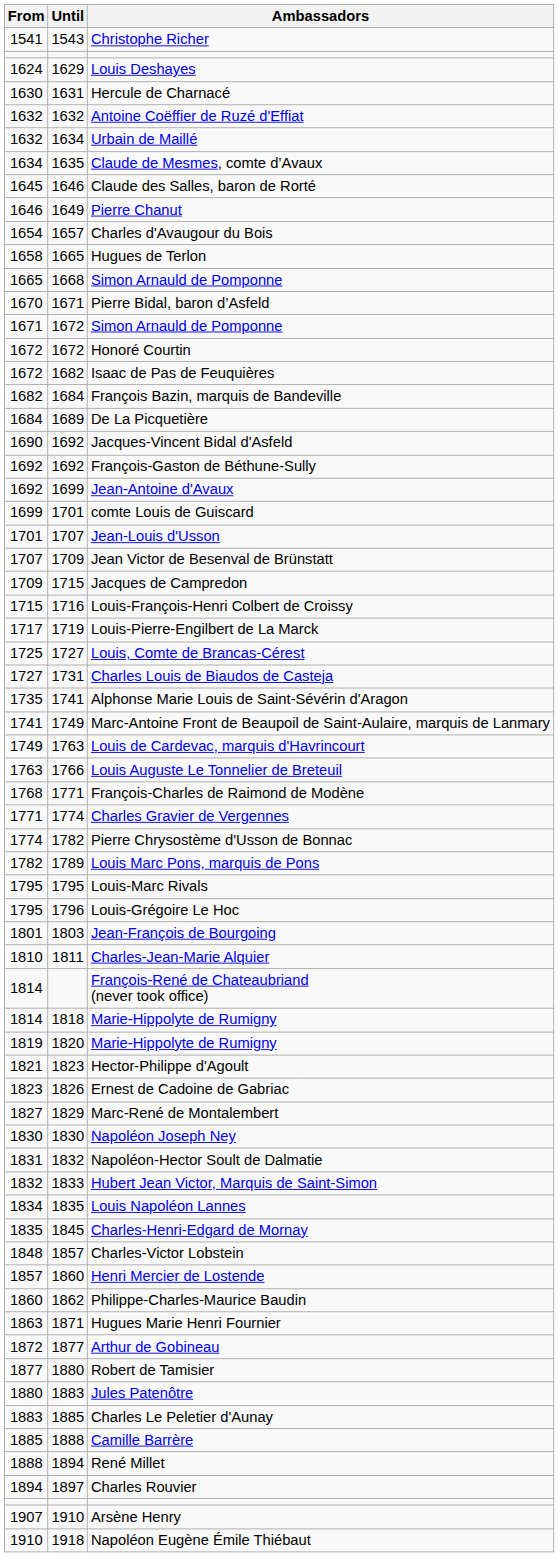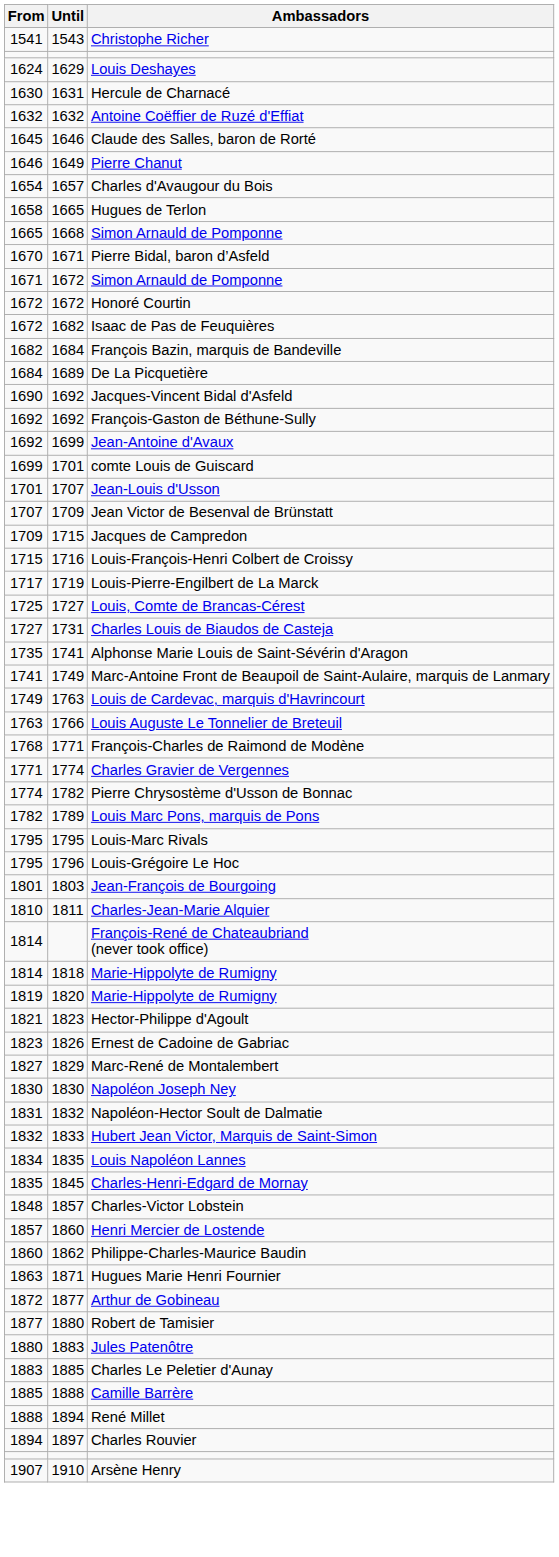- row: 1632 | 1634 | Urbain de Maillé
- row: 1634 | 1635 | Claude de Mesmes, comte d’Avaux
- row: 1910 | 1918 | Napoléon Eugène Émile Thiébaut
